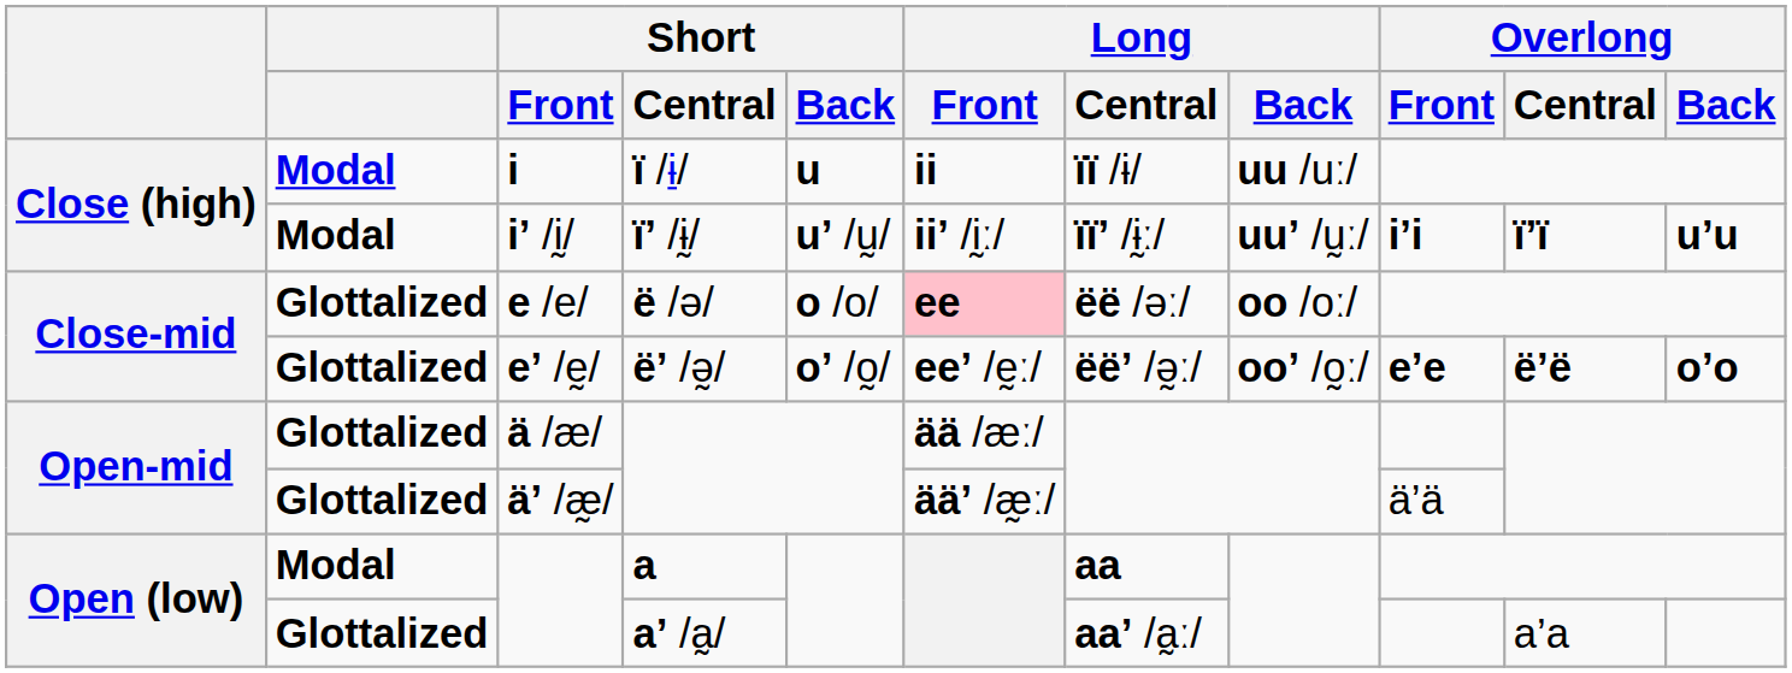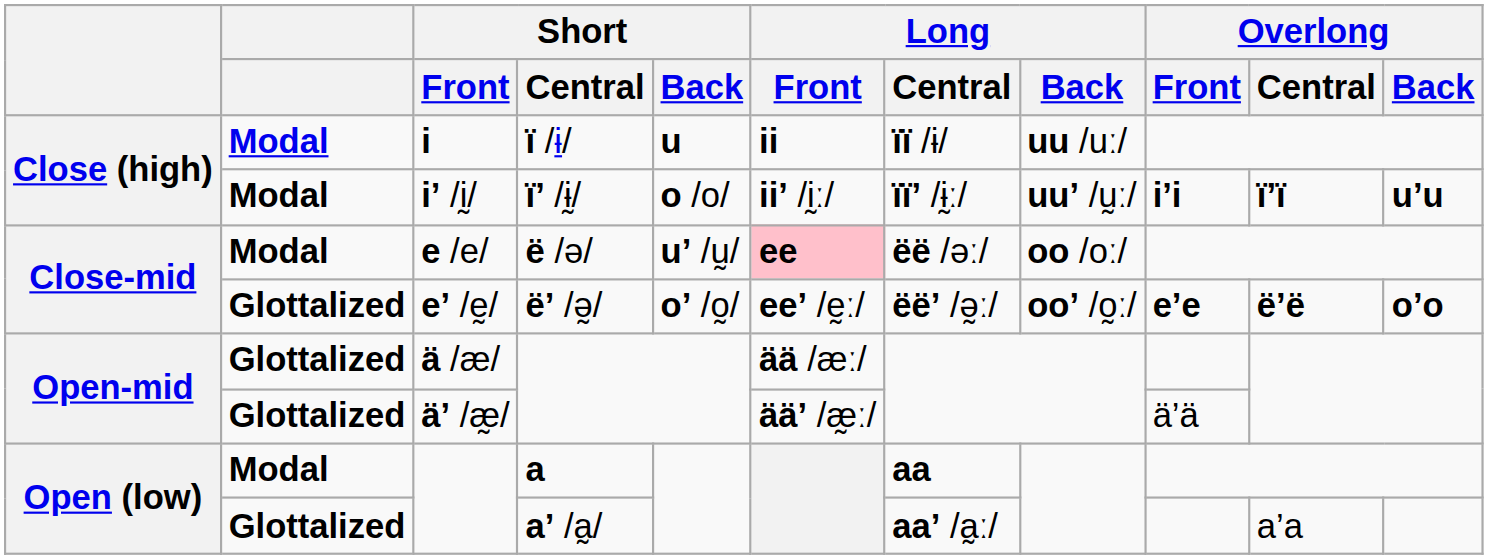i’ /ḭ/ | Short / Back: u’ /ṵ/ -> o /o/
e /e/ | column 2: Glottalized -> Modal
e /e/ | Short / Back: o /o/ -> u’ /ṵ/
